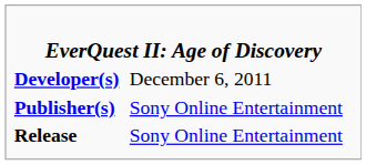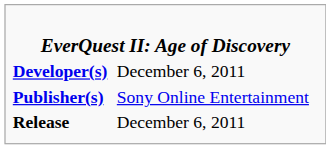Release | column 2: Sony Online Entertainment -> December 6, 2011
